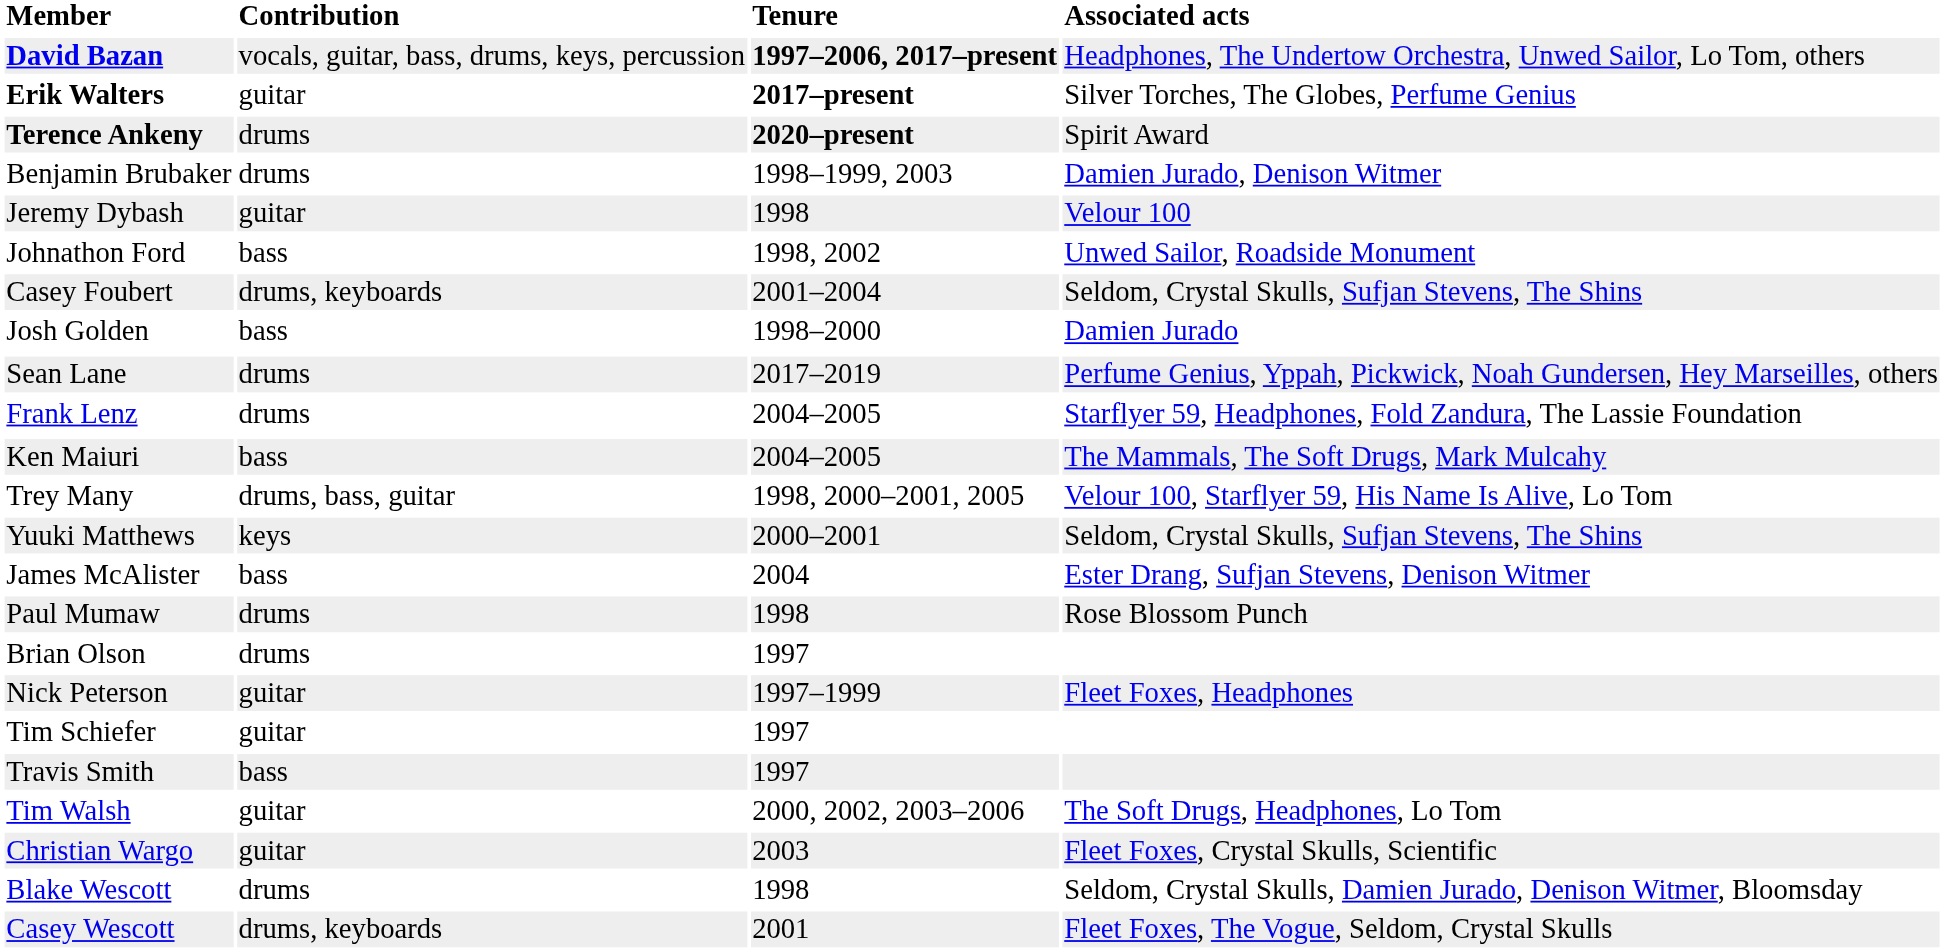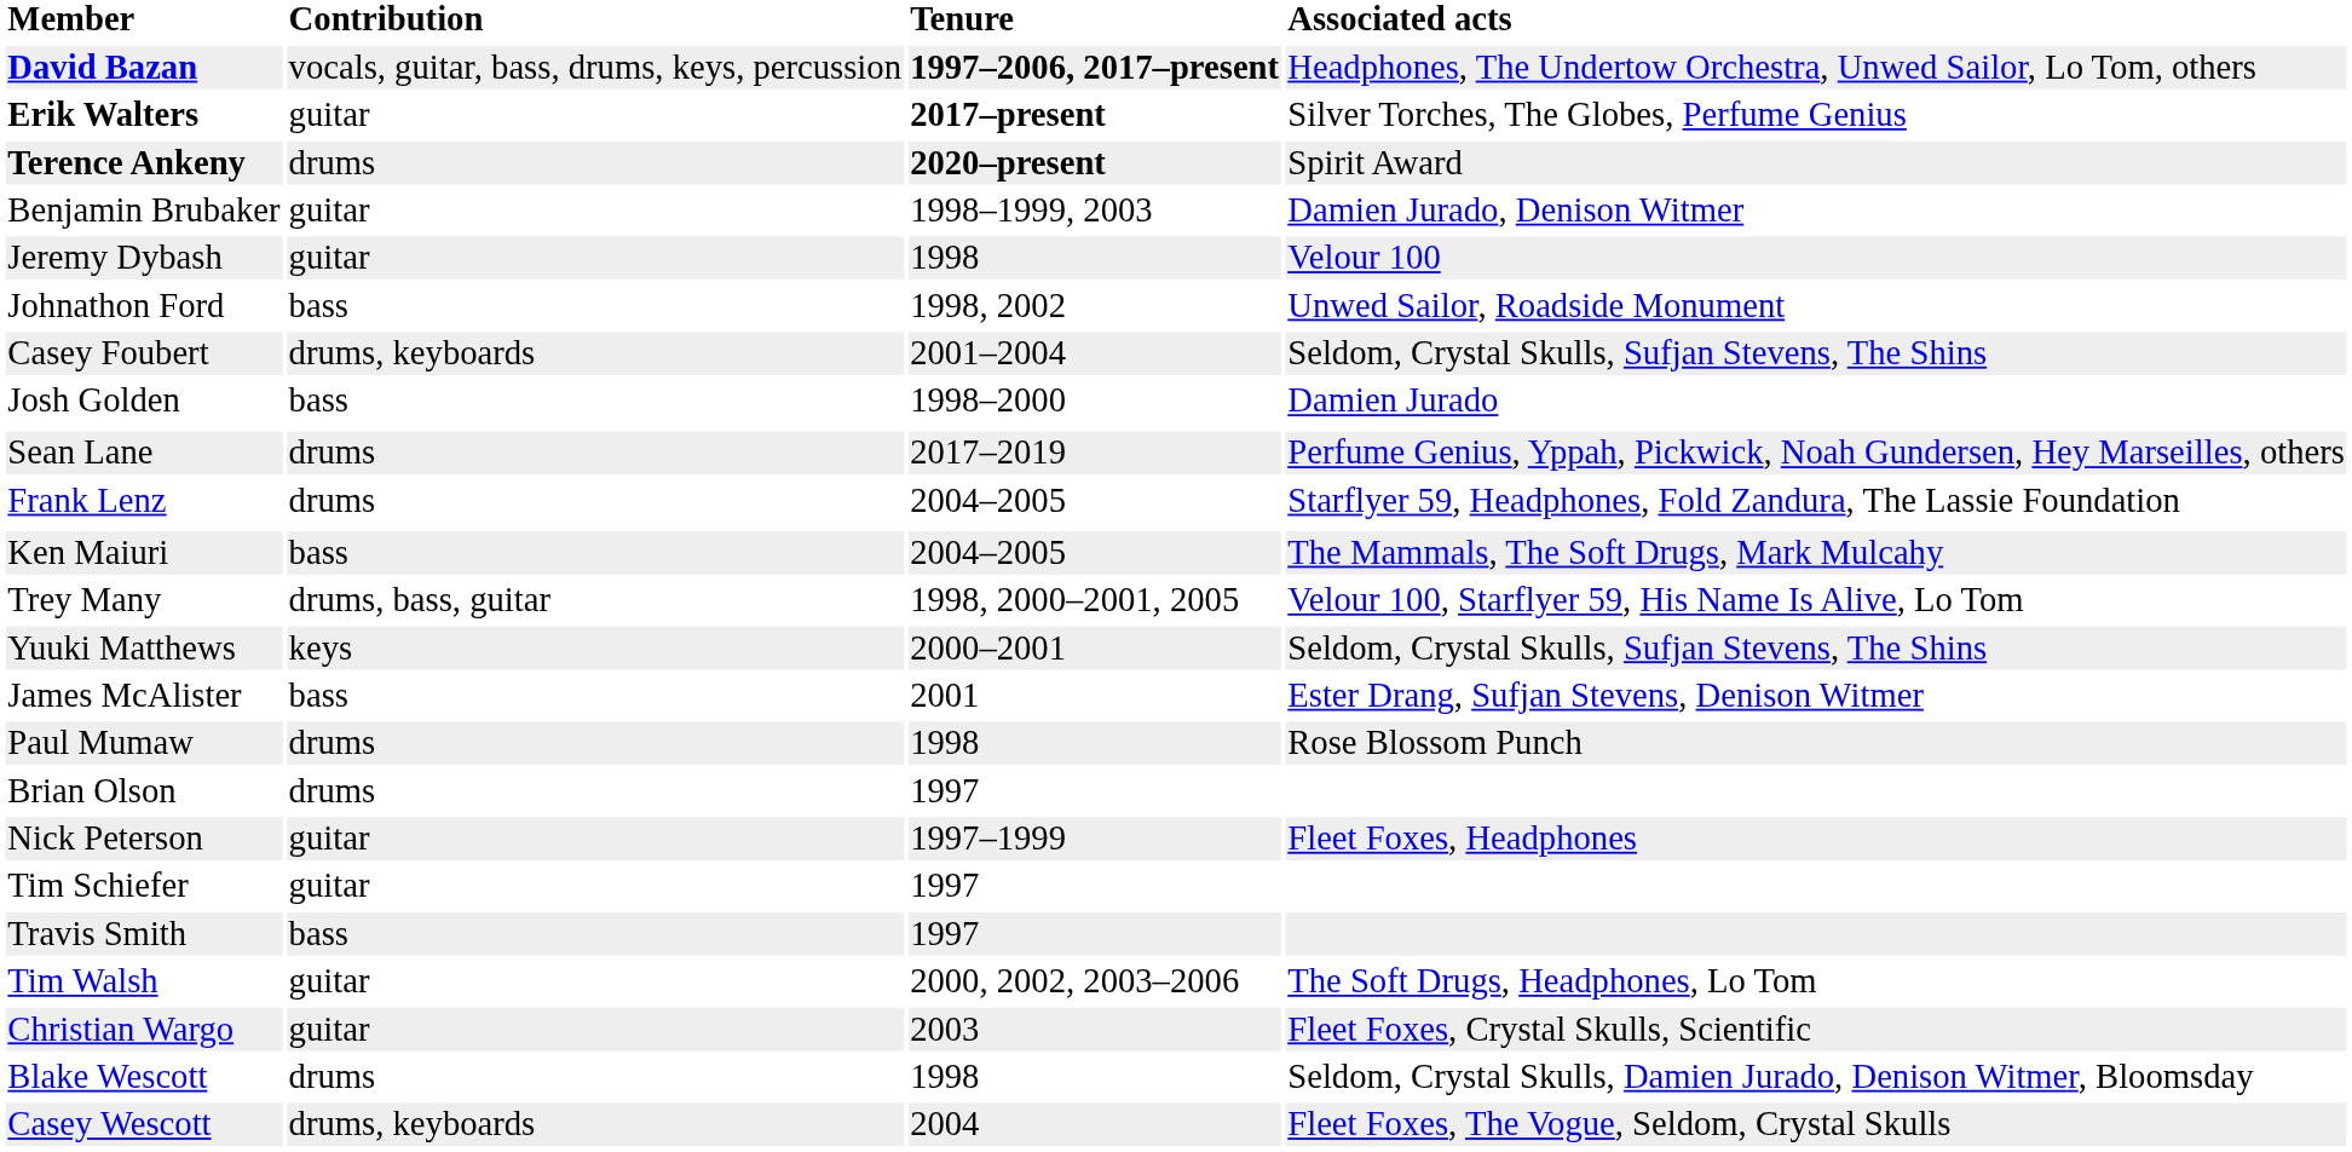Benjamin Brubaker | Contribution: drums -> guitar
James McAlister | Tenure: 2004 -> 2001
Casey Wescott | Tenure: 2001 -> 2004
